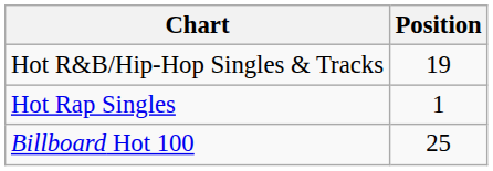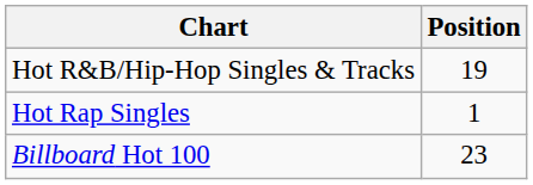Billboard Hot 100 | Position: 25 -> 23
